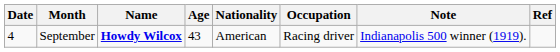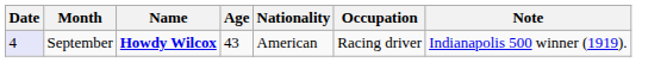- column: Ref
September | Date: no background -> lavender background
